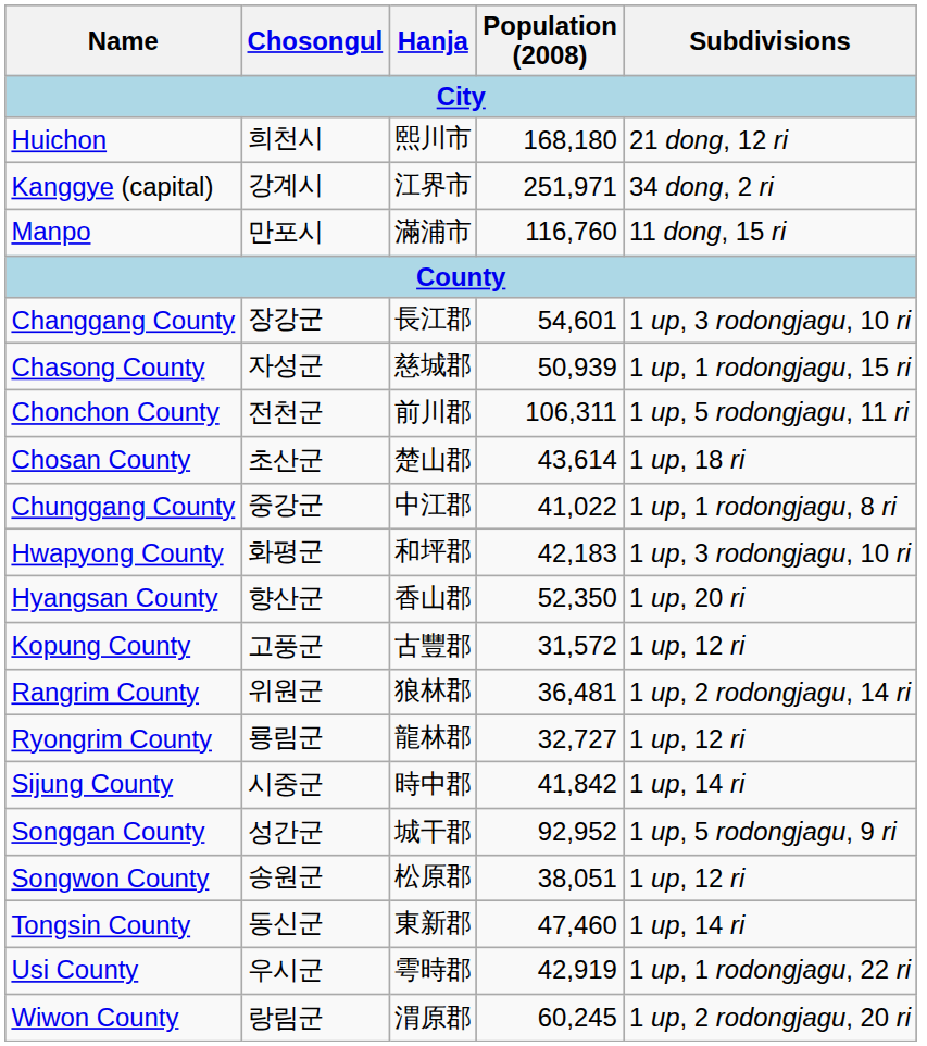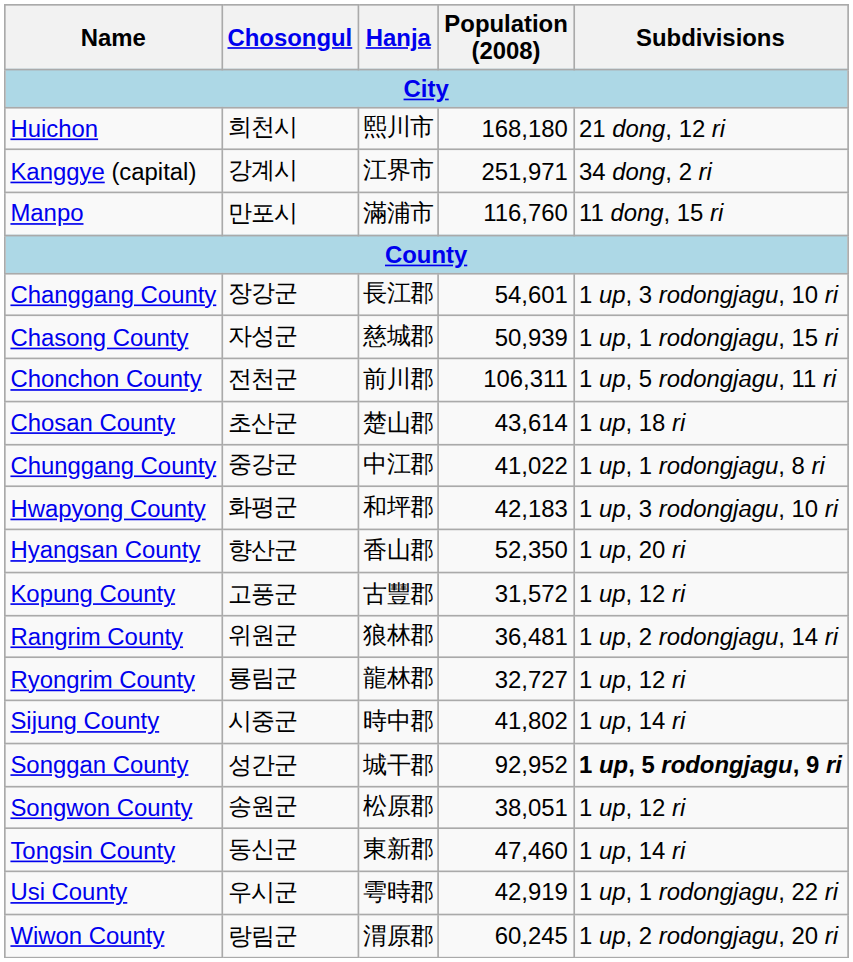Sijung County | Population (2008): 41,842 -> 41,802
Songgan County | Subdivisions: normal -> bold
